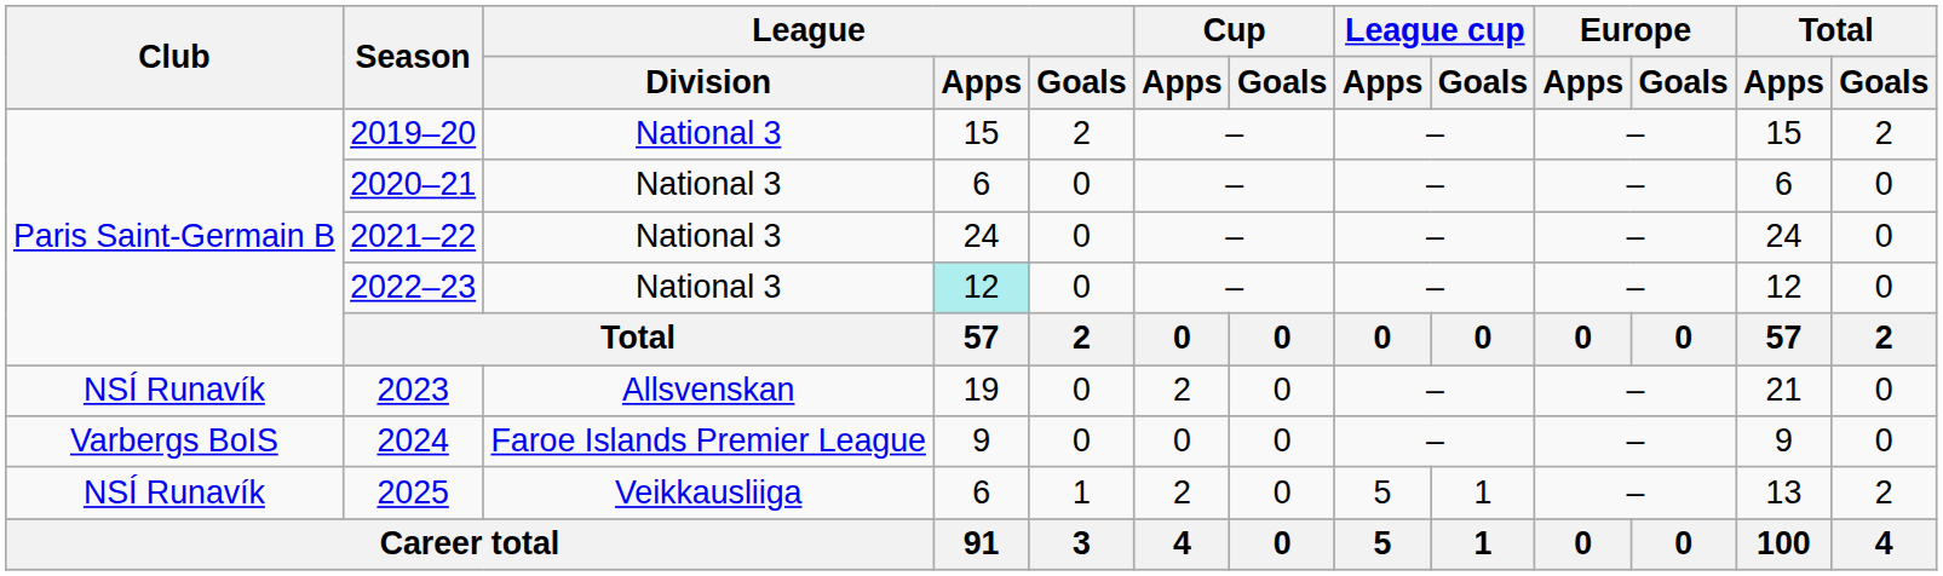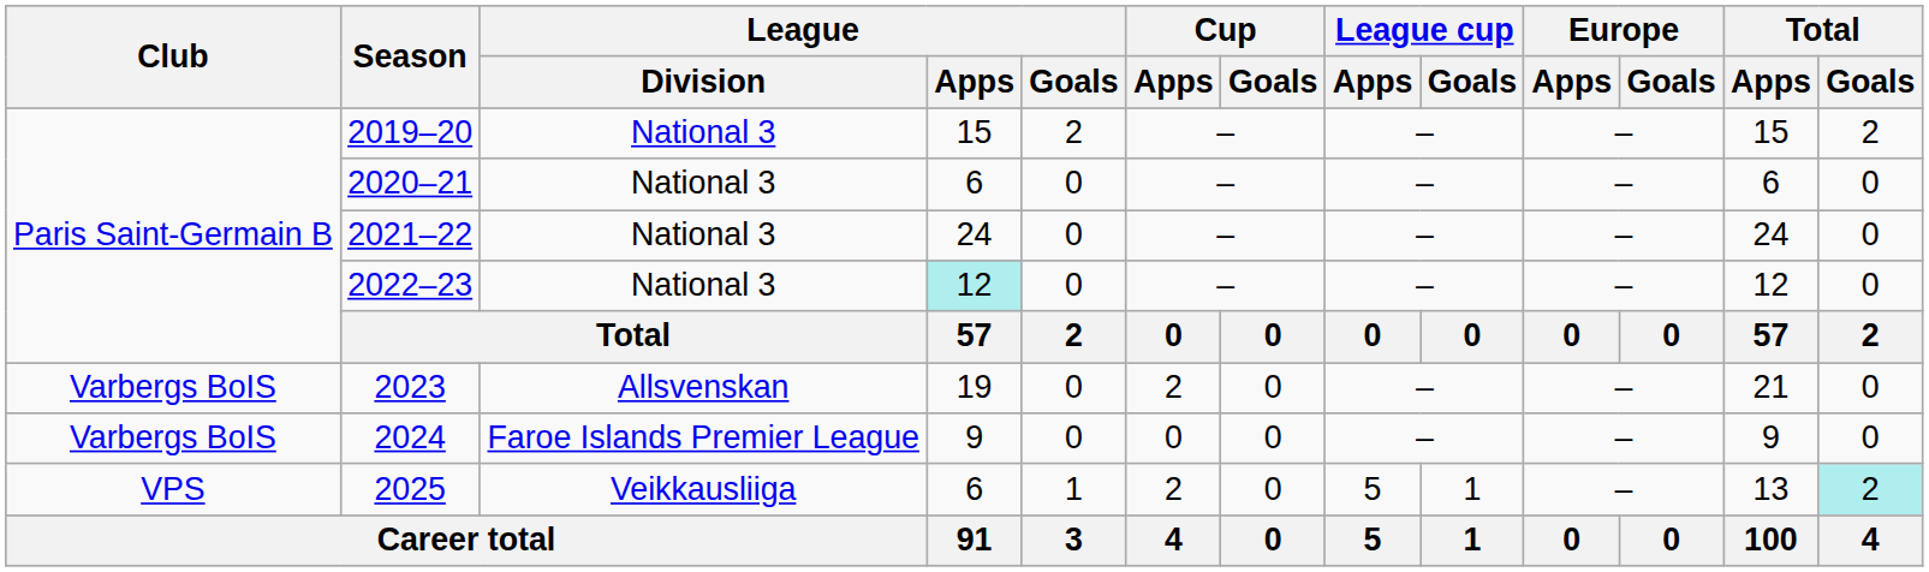2023 | Club: NSÍ Runavík -> Varbergs BoIS
2025 | Club: NSÍ Runavík -> VPS
2025 | Total / Goals: no background -> paleturquoise background
